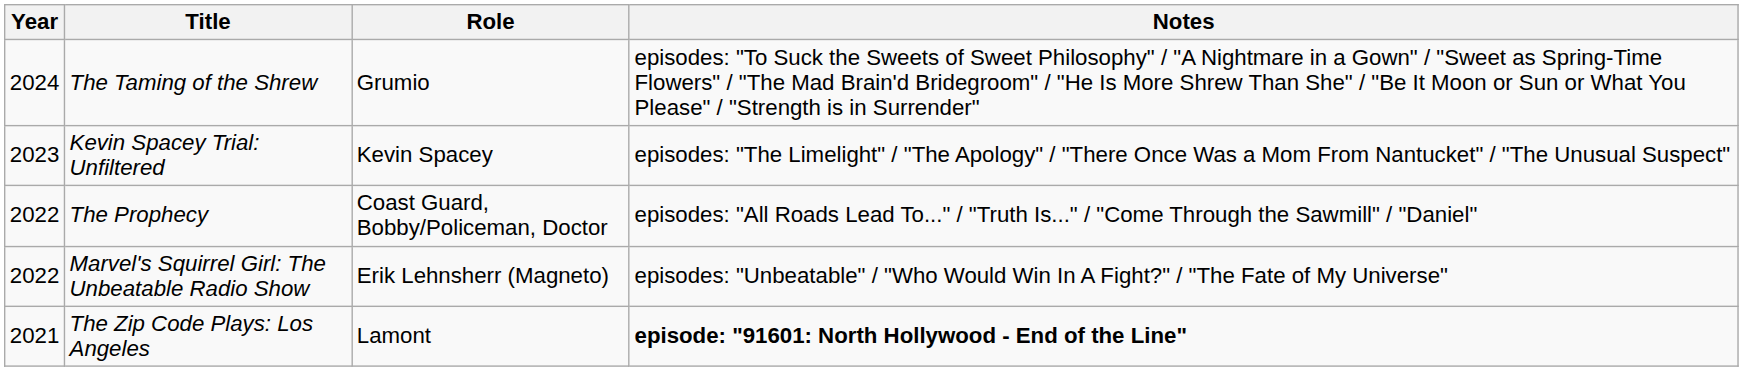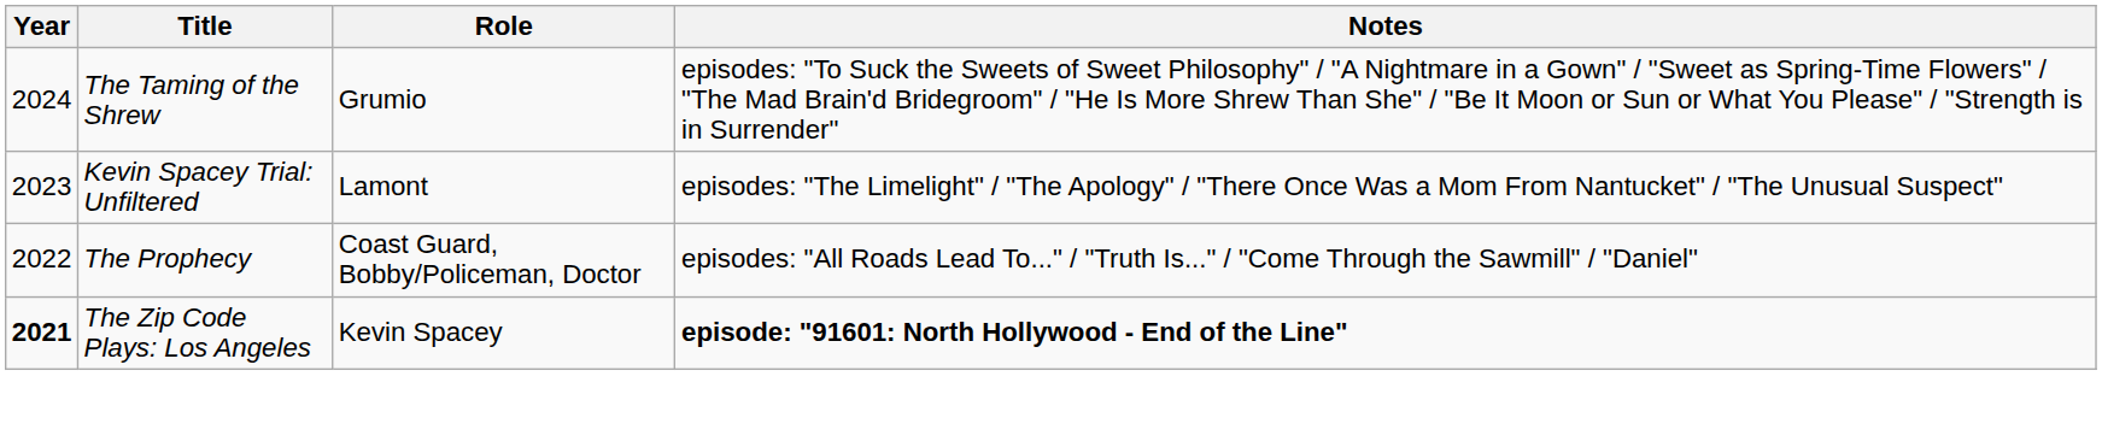Kevin Spacey Trial: Unfiltered | Role: Kevin Spacey -> Lamont
- row: 2022 | Marvel's Squirrel Girl: The Unbeatable Radio Show | Erik Lehnsherr (Magneto) | episodes: "Unbeatable" / "Who Would Win In A Fight?" / "The Fate of My Universe"
The Zip Code Plays: Los Angeles | Year: normal -> bold
The Zip Code Plays: Los Angeles | Role: Lamont -> Kevin Spacey
